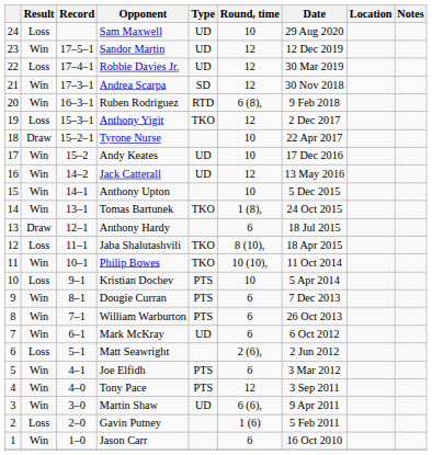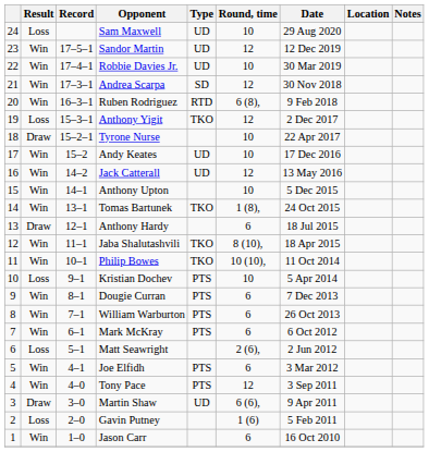Robbie Davies Jr. | Result: Loss -> Win
Robbie Davies Jr. | Round, time: 12 -> 10
Jaba Shalutashvili | Result: Loss -> Win
Mark McKray | Type: UD -> PTS
Martin Shaw | Result: Win -> Draw
